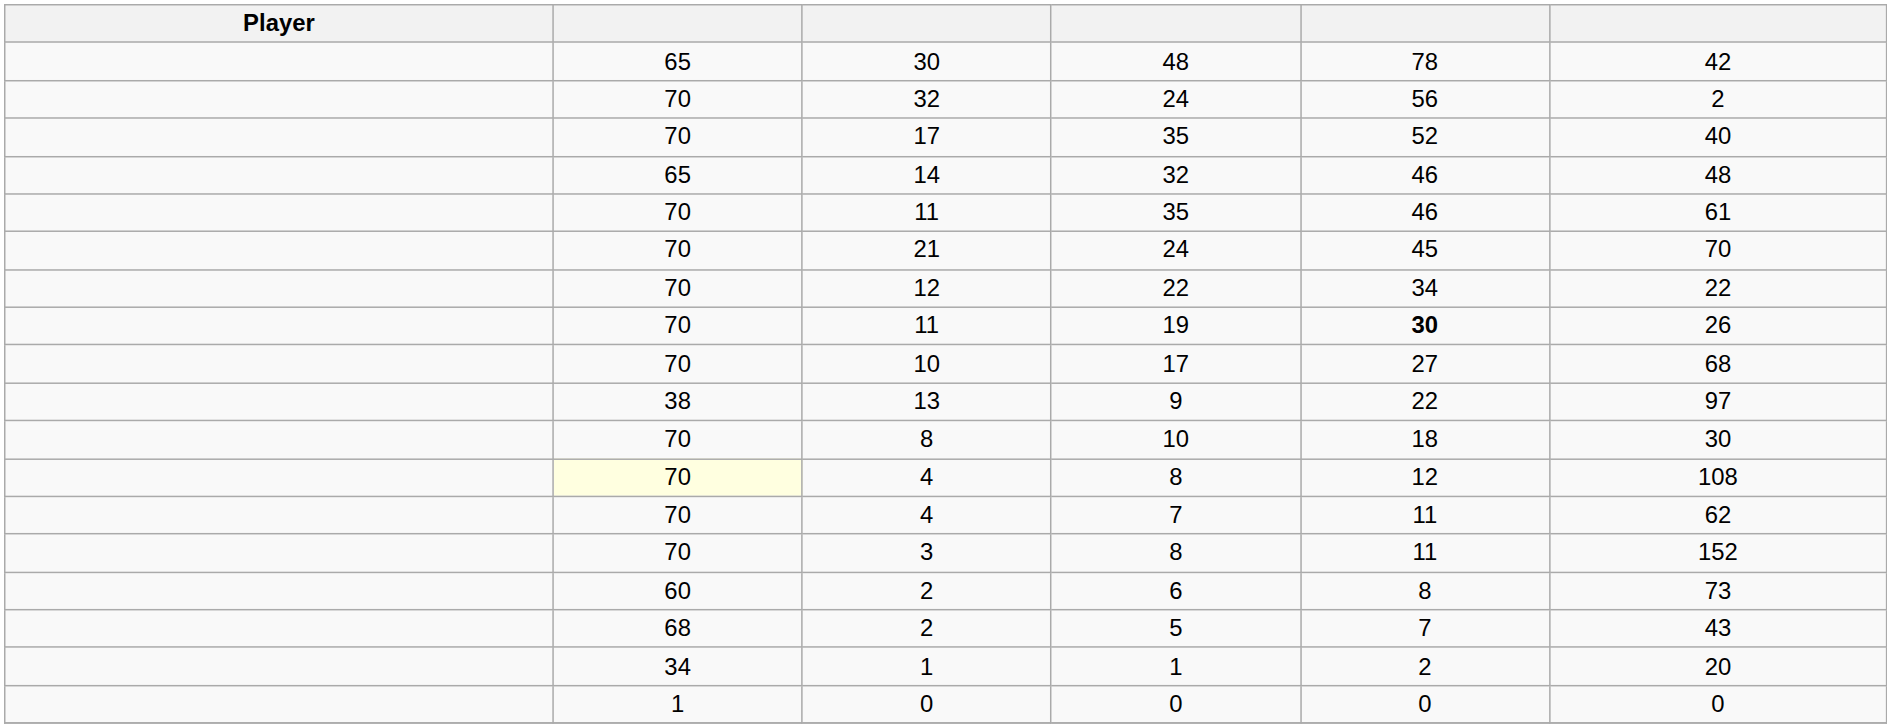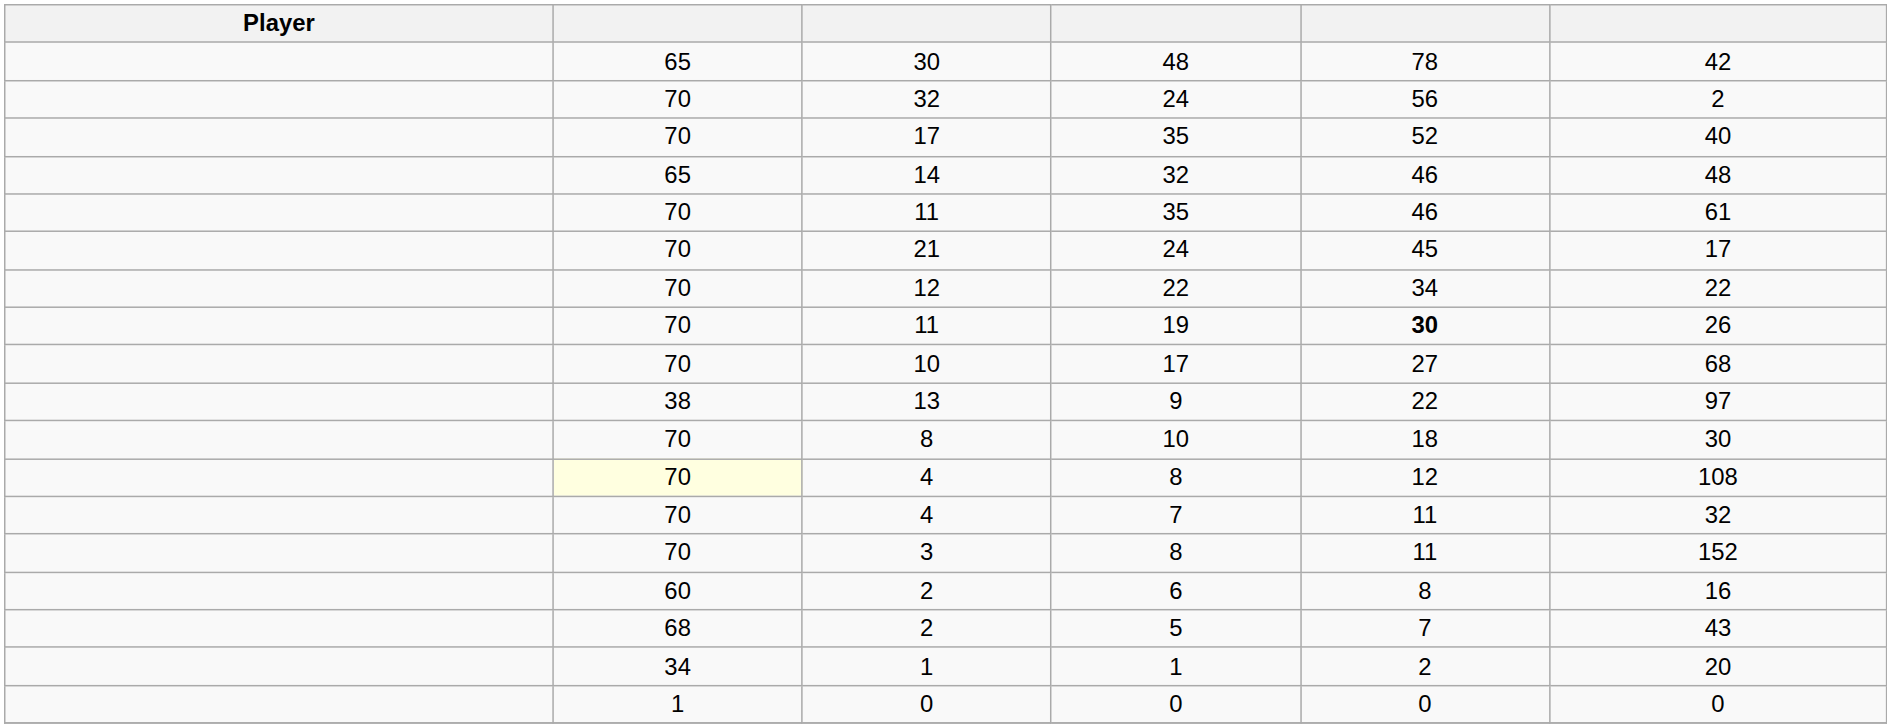21 | column 6: 70 -> 17
4 / 7 | column 6: 62 -> 32
2 / 6 | column 6: 73 -> 16
